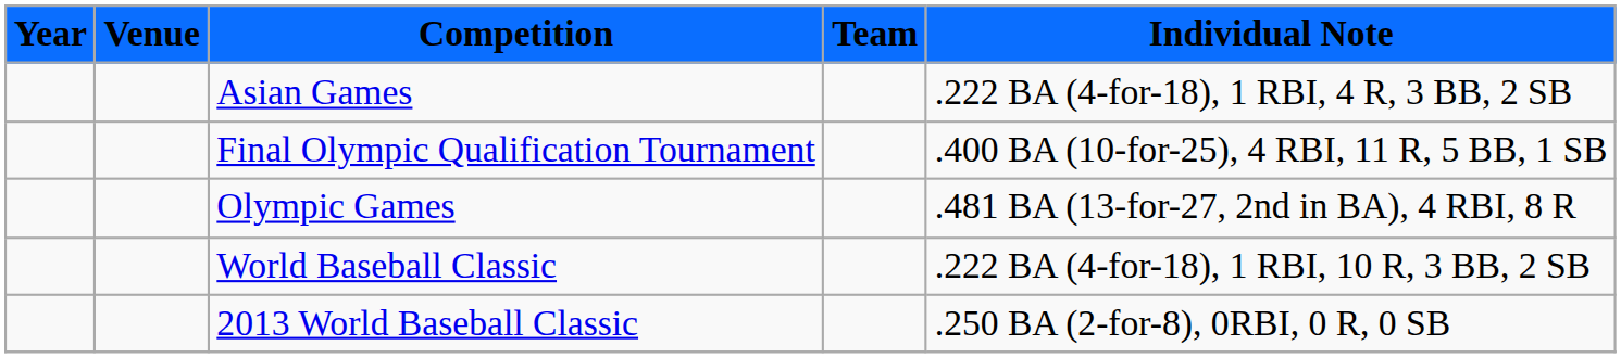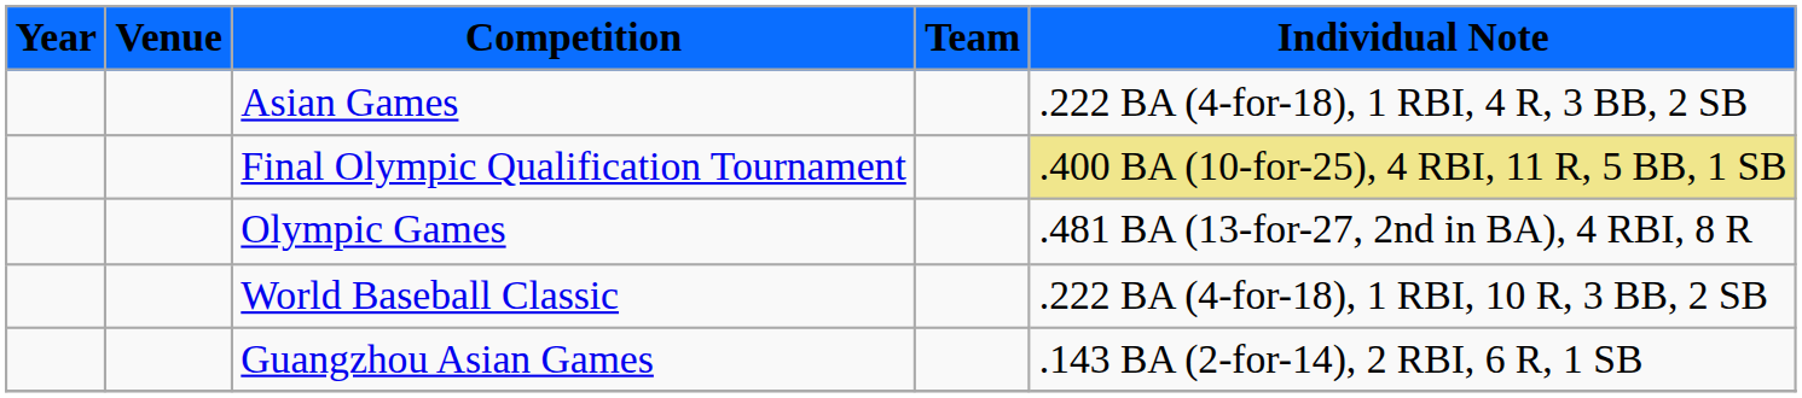Final Olympic Qualification Tournament | Individual Note: no background -> khaki background
+ row: Guangzhou Asian Games | .143 BA (2-for-14), 2 RBI, 6 R, 1 SB
- row: 2013 World Baseball Classic | .250 BA (2-for-8), 0RBI, 0 R, 0 SB
